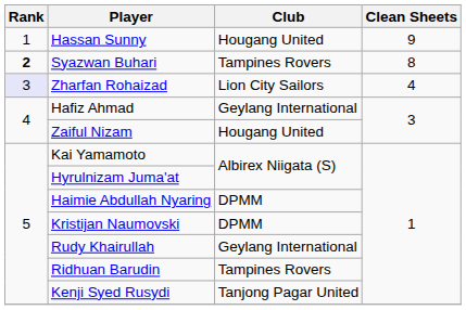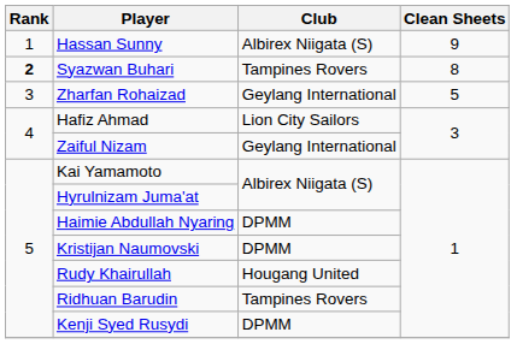Hassan Sunny | Club: Hougang United -> Albirex Niigata (S)
Zharfan Rohaizad | Rank: lavender background -> no background
Zharfan Rohaizad | Club: Lion City Sailors -> Geylang International
Zharfan Rohaizad | Clean Sheets: 4 -> 5
Hafiz Ahmad | Club: Geylang International -> Lion City Sailors
Zaiful Nizam | Club: Hougang United -> Geylang International
Rudy Khairullah | Club: Geylang International -> Hougang United
Kenji Syed Rusydi | Club: Tanjong Pagar United -> DPMM
